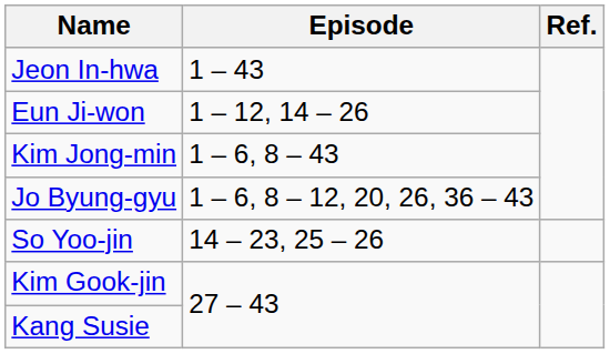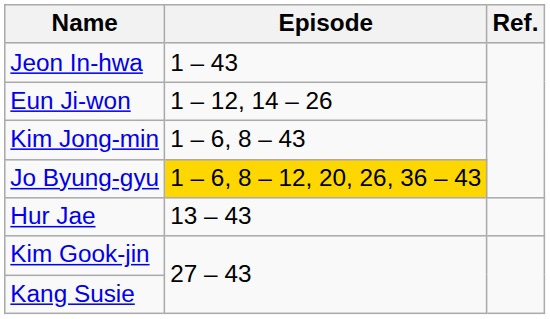Jo Byung-gyu | Episode: no background -> gold background
+ row: Hur Jae | 13 – 43
- row: So Yoo-jin | 14 – 23, 25 – 26
